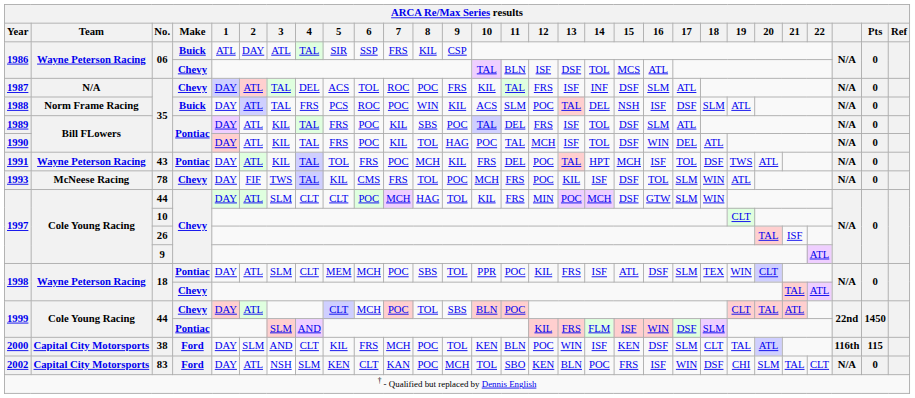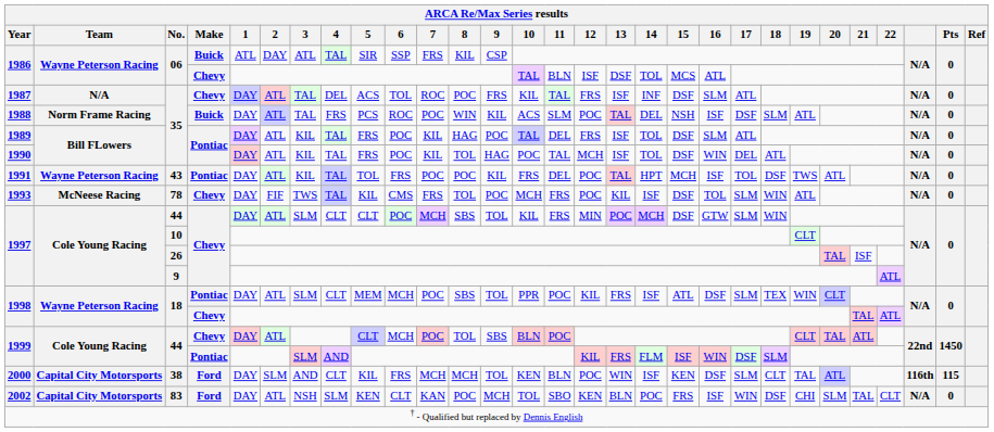1989 | 8: SBS -> HAG
1991 | 8: MCH -> POC
1997 / 44 | 8: HAG -> SBS
2000 | 8: POC -> MCH
